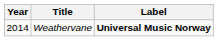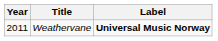Weathervane | Year: 2014 -> 2011
